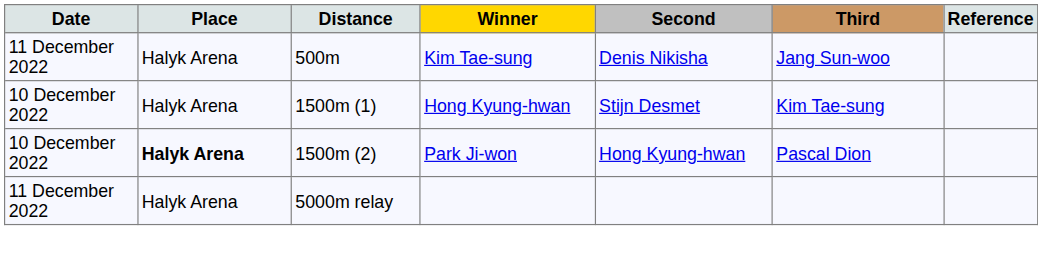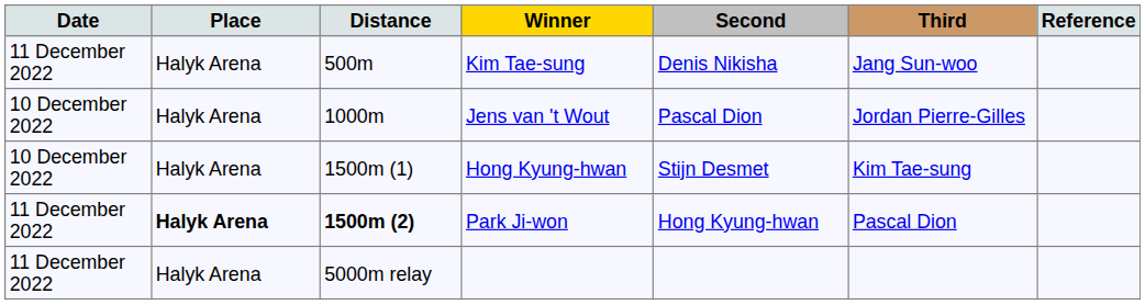+ row: 10 December 2022 | Halyk Arena | 1000m | Jens van 't Wout | Pascal Dion | Jordan Pierre-Gilles
Park Ji-won | Date: 10 December 2022 -> 11 December 2022
Park Ji-won | Distance: normal -> bold
